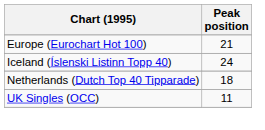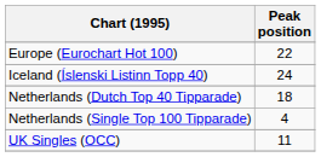Europe (Eurochart Hot 100) | Peak position: 21 -> 22
+ row: Netherlands (Single Top 100 Tipparade) | 4
